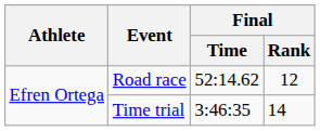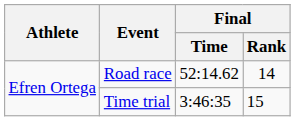Road race | Final / Rank: 12 -> 14
Time trial | Final / Rank: 14 -> 15
